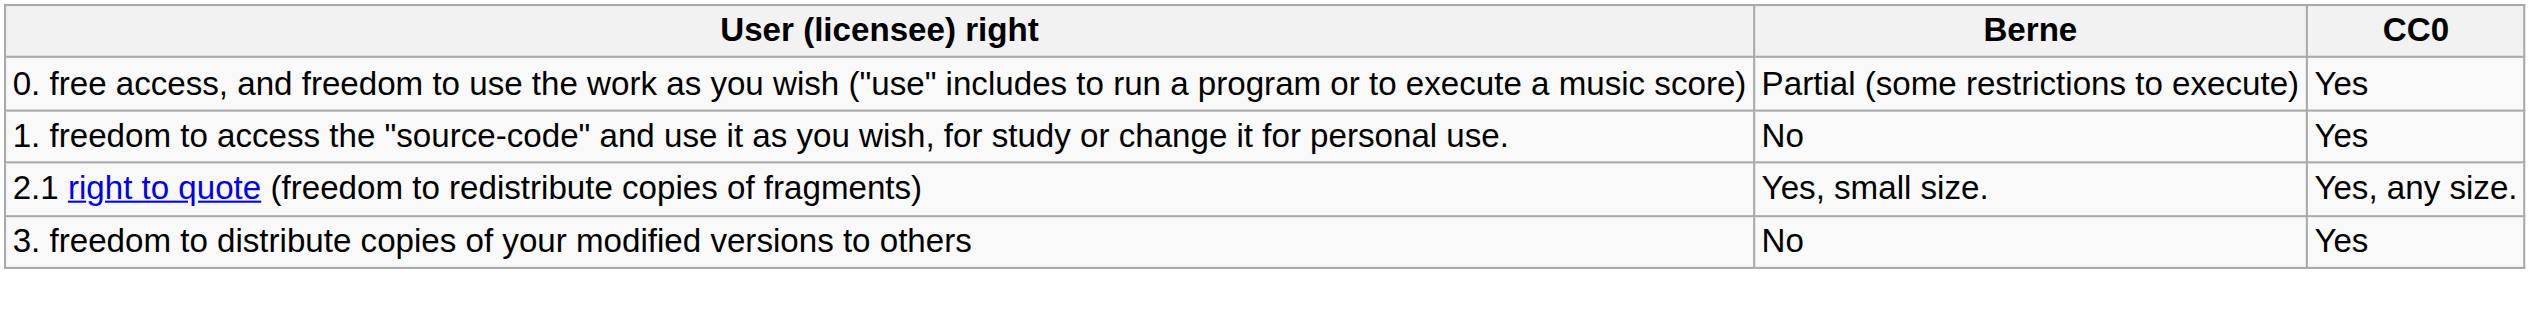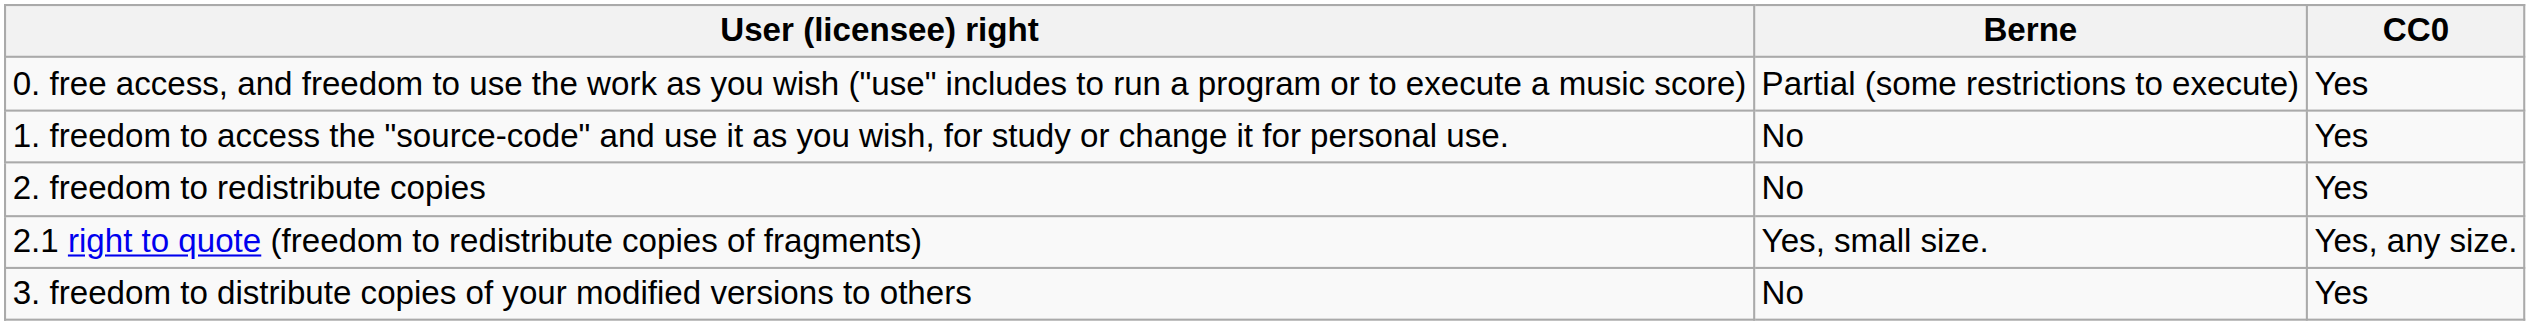+ row: 2. freedom to redistribute copies | No | Yes
